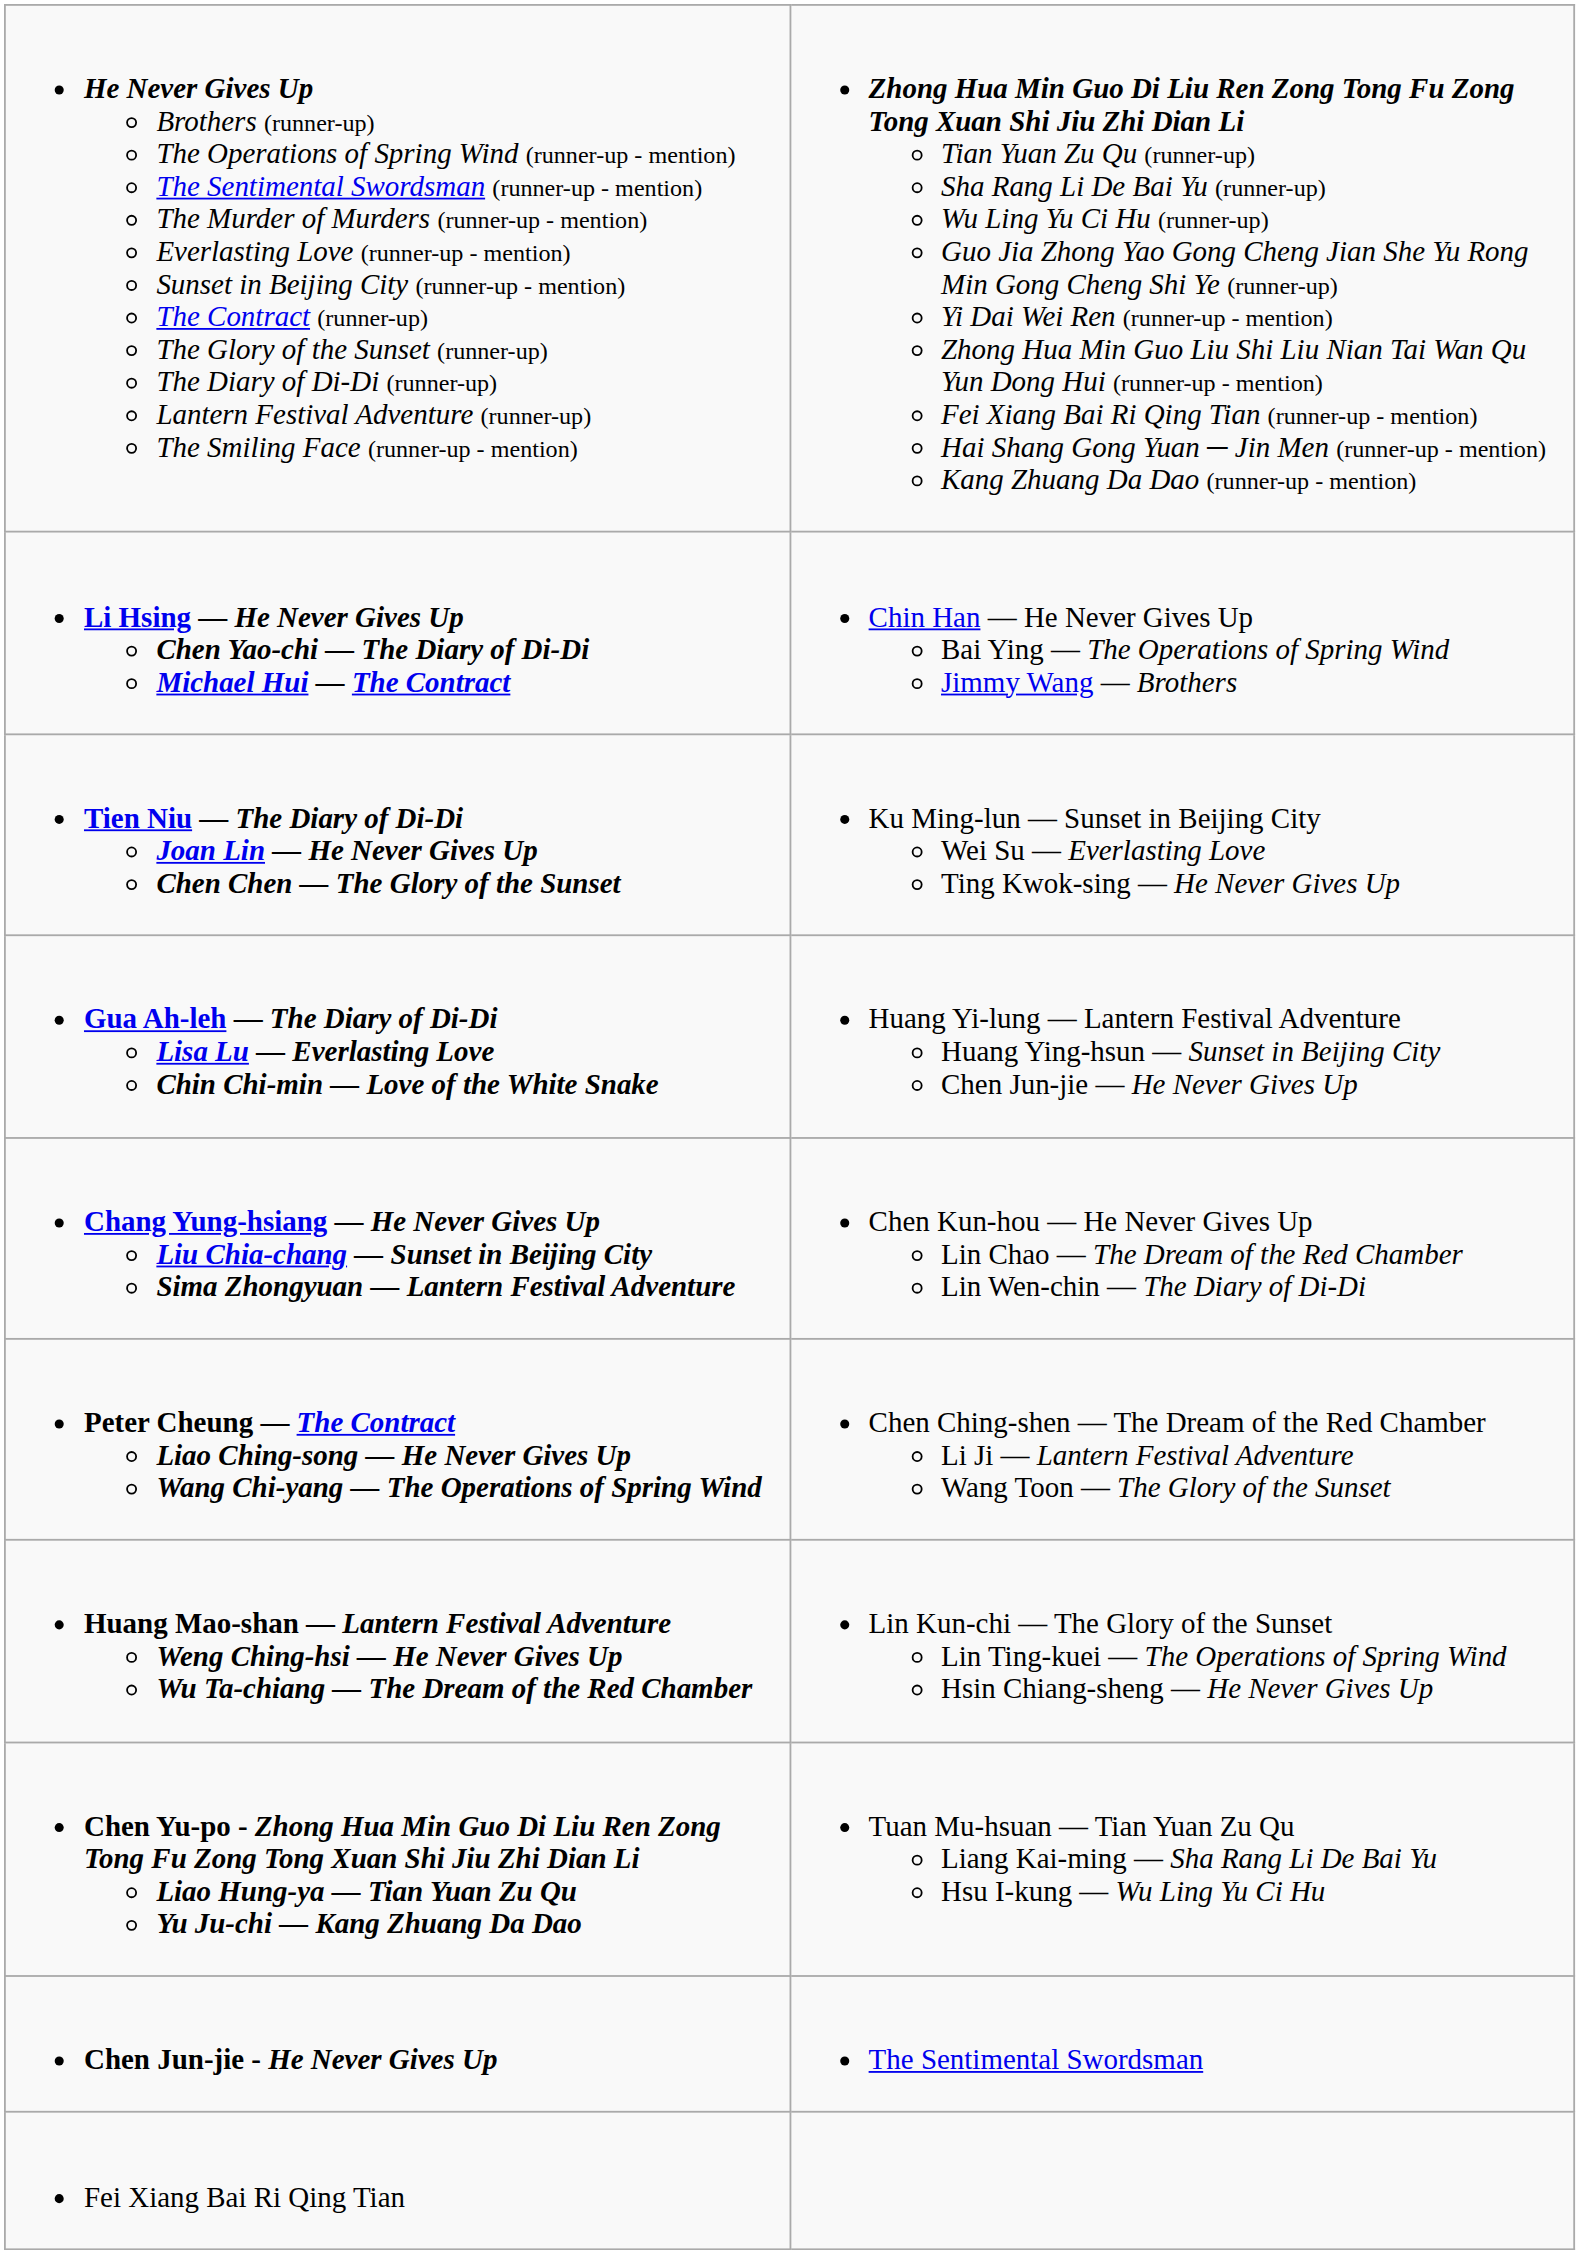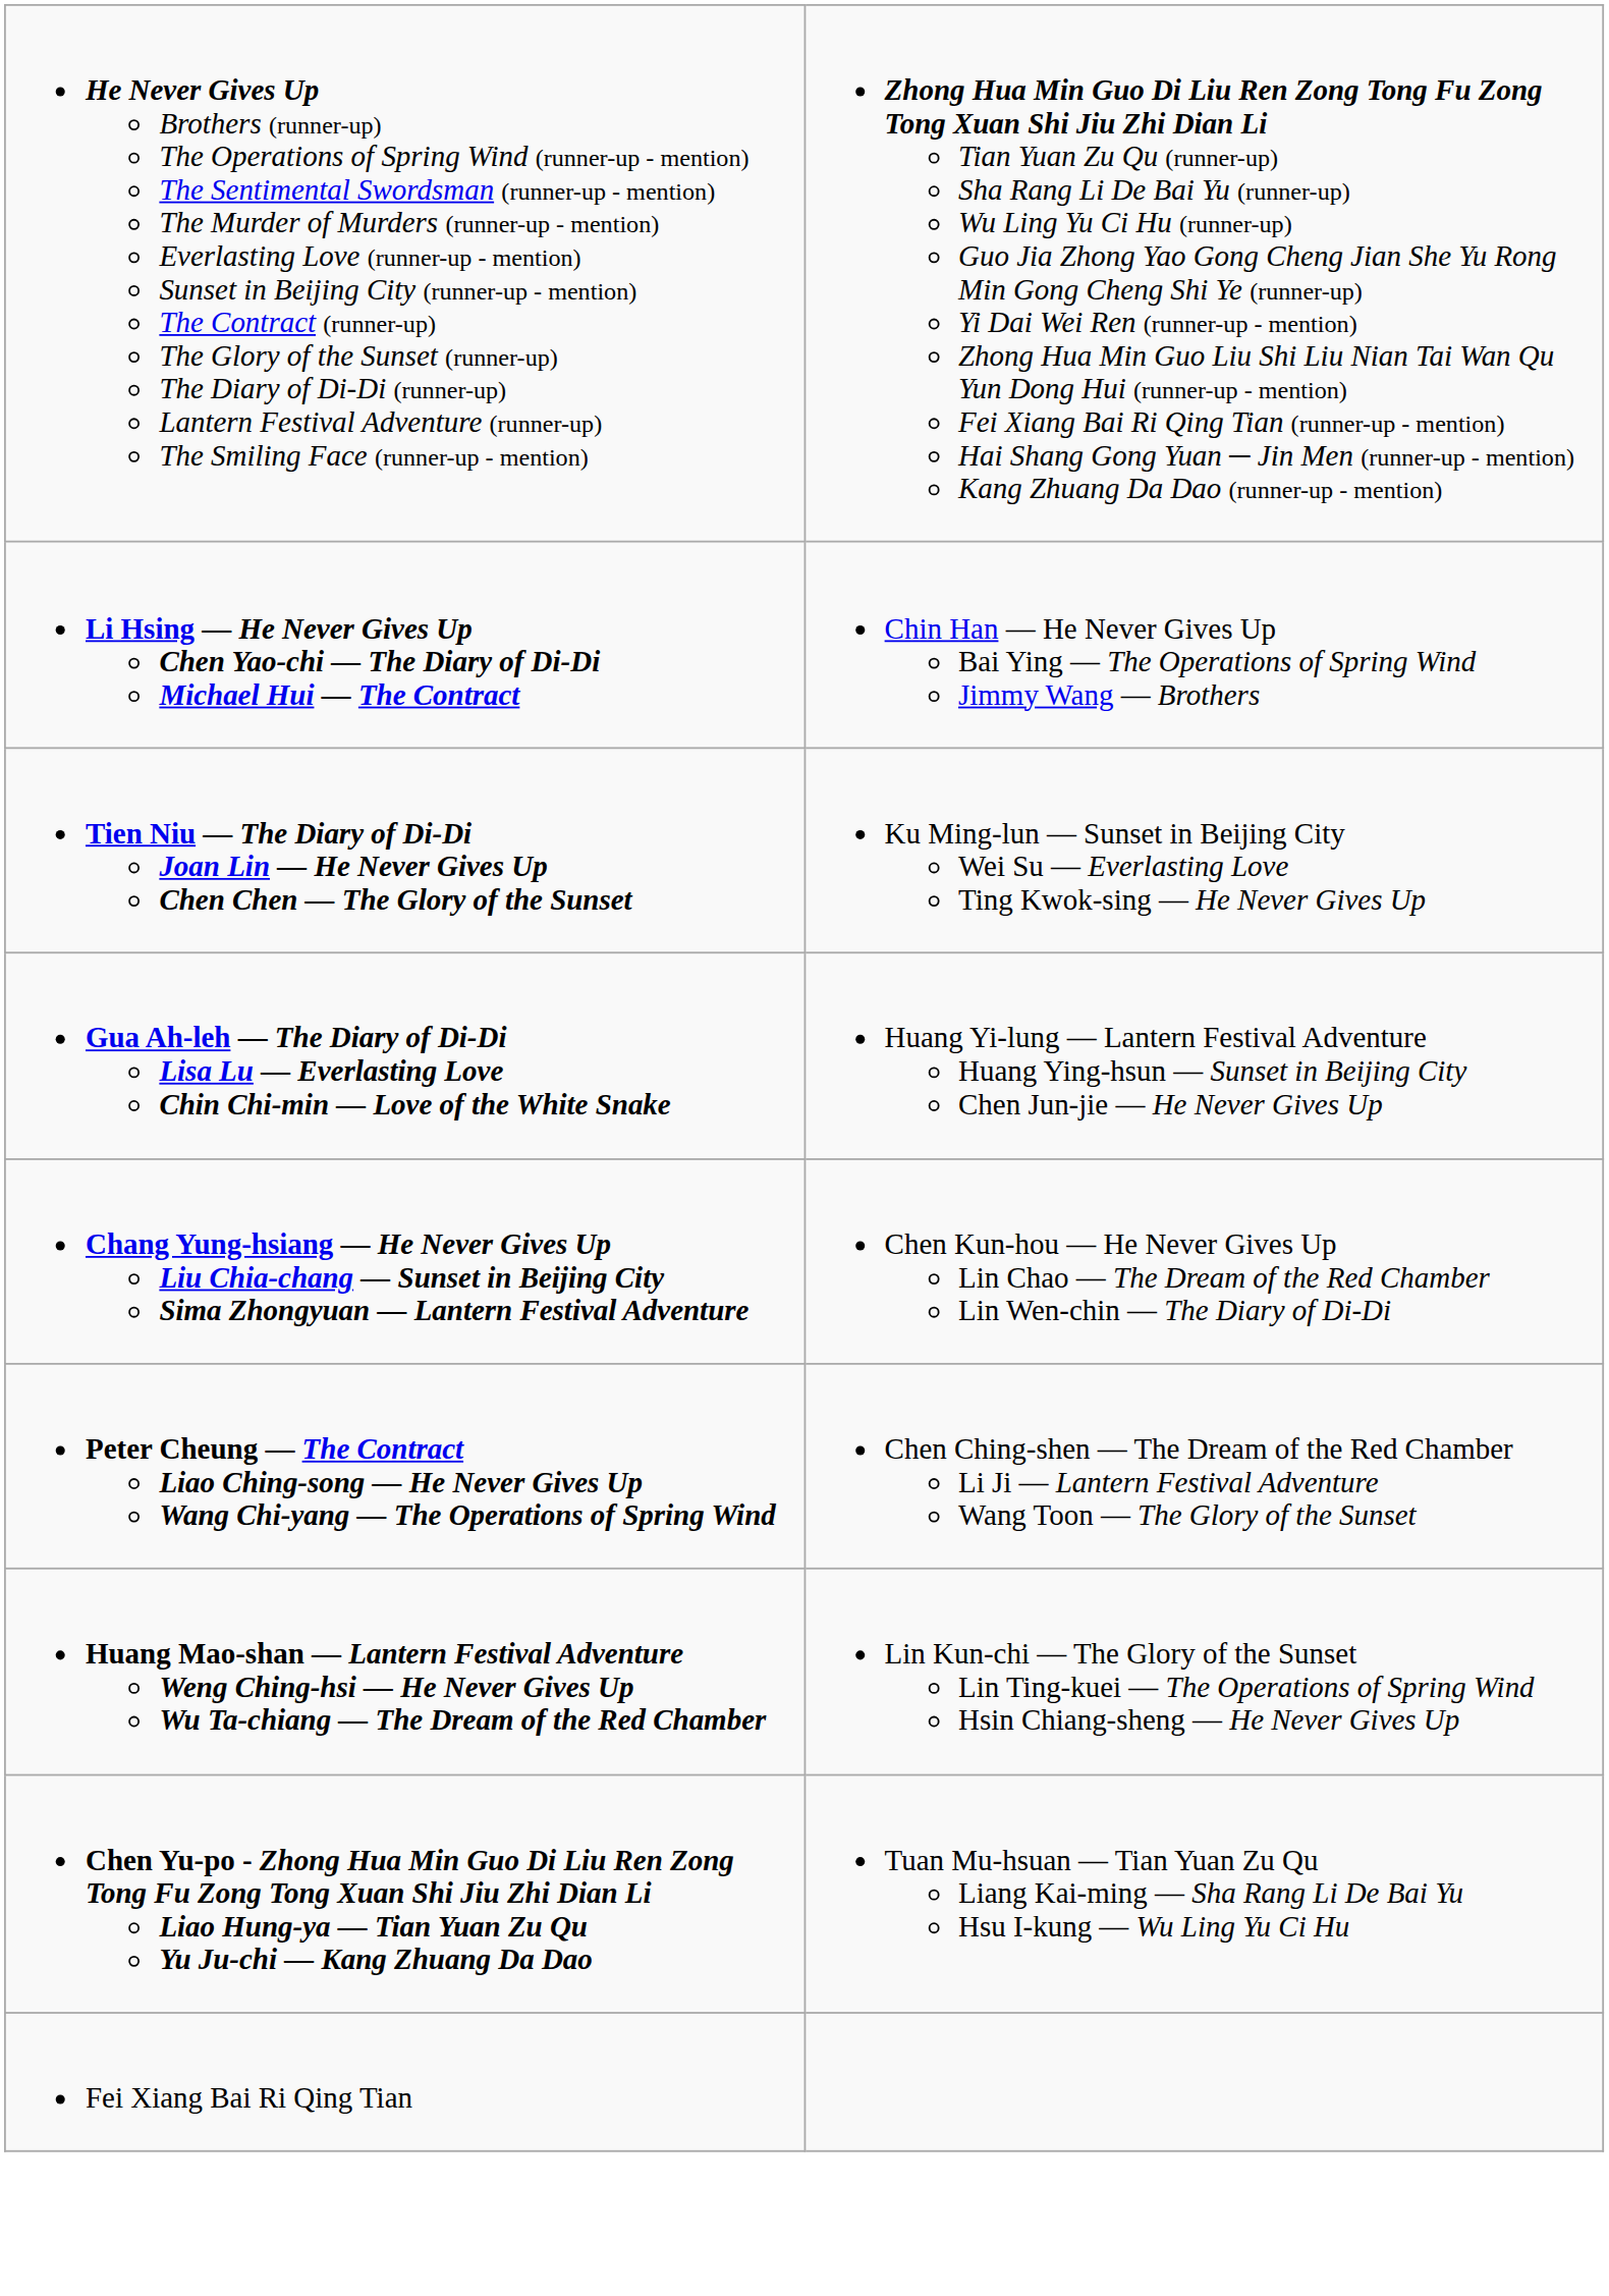- row: Chen Jun-jie - He Never Gives Up | The Sentimental Swordsman
